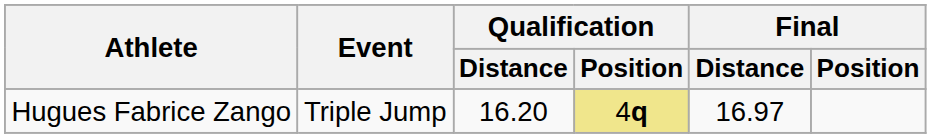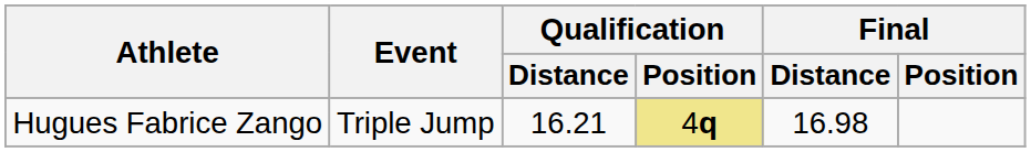Hugues Fabrice Zango | Qualification / Distance: 16.20 -> 16.21
Hugues Fabrice Zango | Final / Distance: 16.97 -> 16.98
